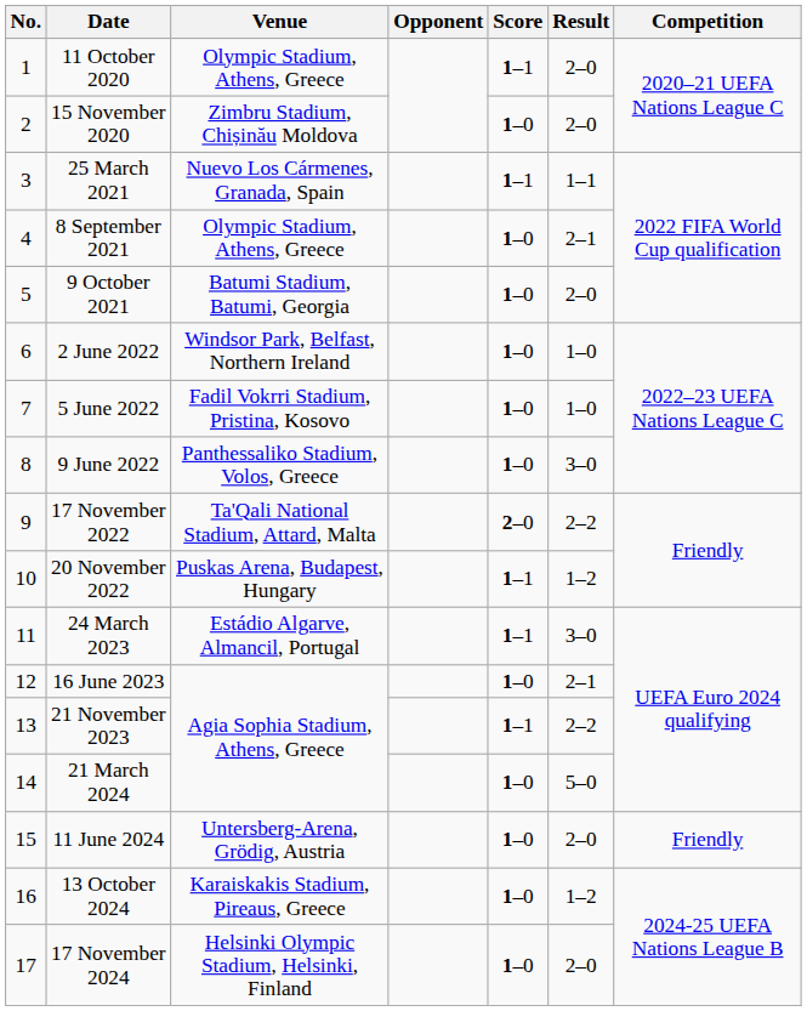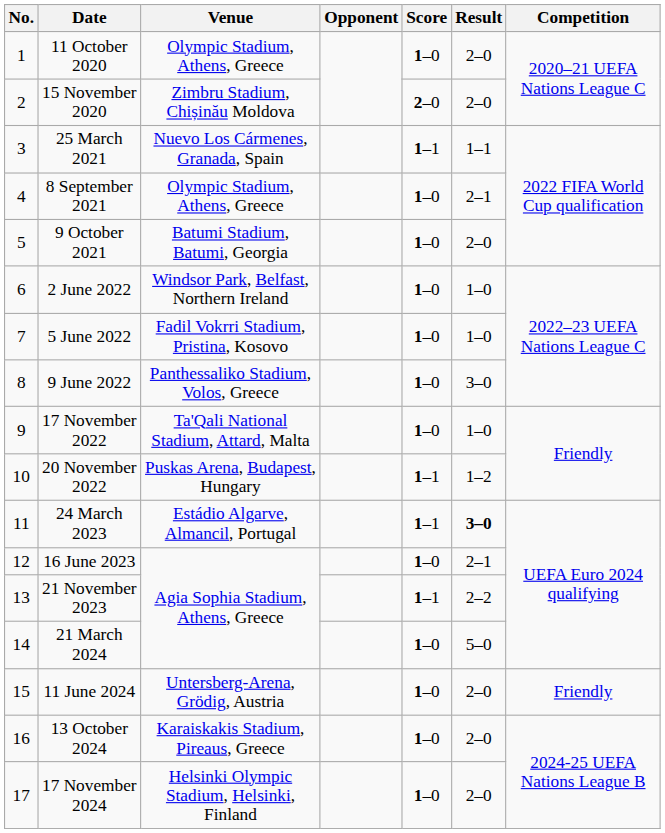11 October 2020 | Score: 1–1 -> 1–0
15 November 2020 | Score: 1–0 -> 2–0
17 November 2022 | Score: 2–0 -> 1–0
17 November 2022 | Result: 2–2 -> 1–0
24 March 2023 | Result: normal -> bold
13 October 2024 | Result: 1–2 -> 2–0
